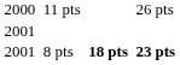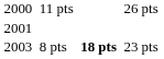8 pts | column 1: 2001 -> 2003
8 pts | column 7: bold -> normal
